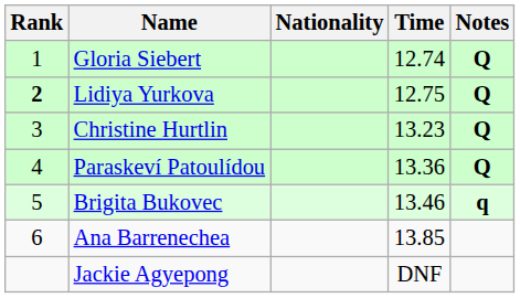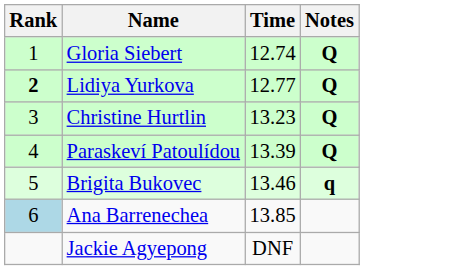- column: Nationality
Lidiya Yurkova | Time: 12.75 -> 12.77
Paraskeví Patoulídou | Time: 13.36 -> 13.39
Ana Barrenechea | Rank: no background -> lightblue background
